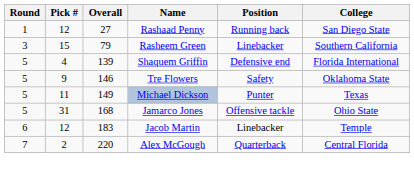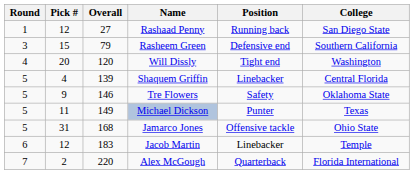Rasheem Green | Position: Linebacker -> Defensive end
+ row: 4 | 20 | 120 | Will Dissly | Tight end | Washington
Shaquem Griffin | Position: Defensive end -> Linebacker
Shaquem Griffin | College: Florida International -> Central Florida
Alex McGough | College: Central Florida -> Florida International
